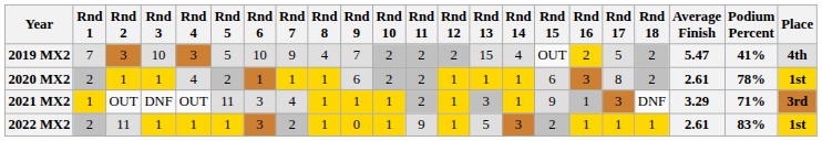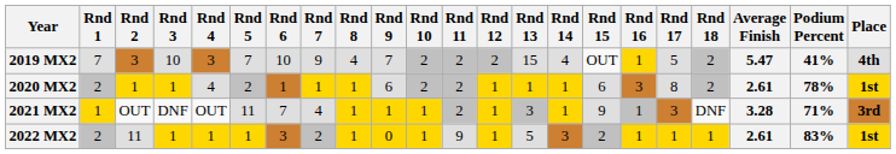2019 MX2 | Rnd 5: 5 -> 7
2019 MX2 | Rnd 16: 2 -> 1
2021 MX2 | Rnd 6: 3 -> 7
2021 MX2 | Average Finish: 3.29 -> 3.28
